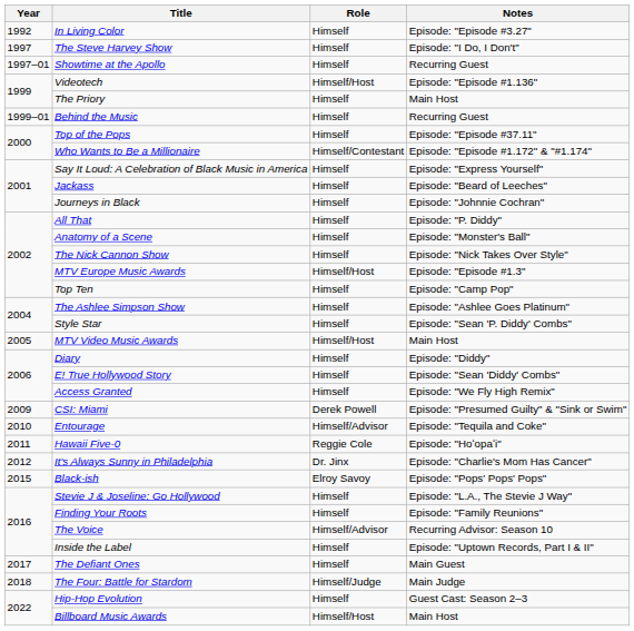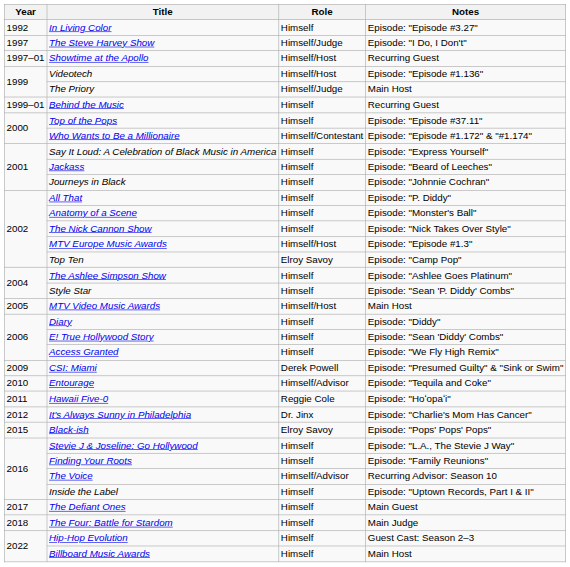The Steve Harvey Show | Role: Himself -> Himself/Judge
Showtime at the Apollo | Role: Himself -> Himself/Host
The Priory | Role: Himself -> Himself/Judge
Top Ten | Role: Himself -> Elroy Savoy
The Four: Battle for Stardom | Role: Himself/Judge -> Himself
Billboard Music Awards | Role: Himself/Host -> Himself
